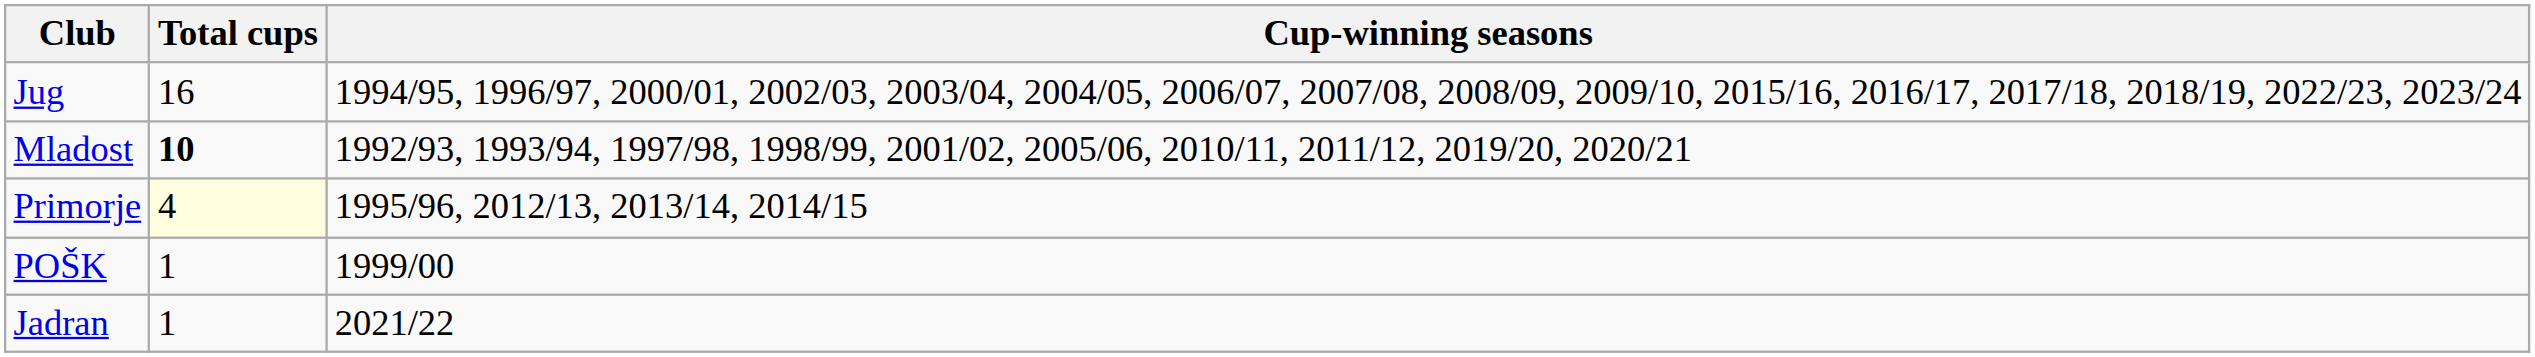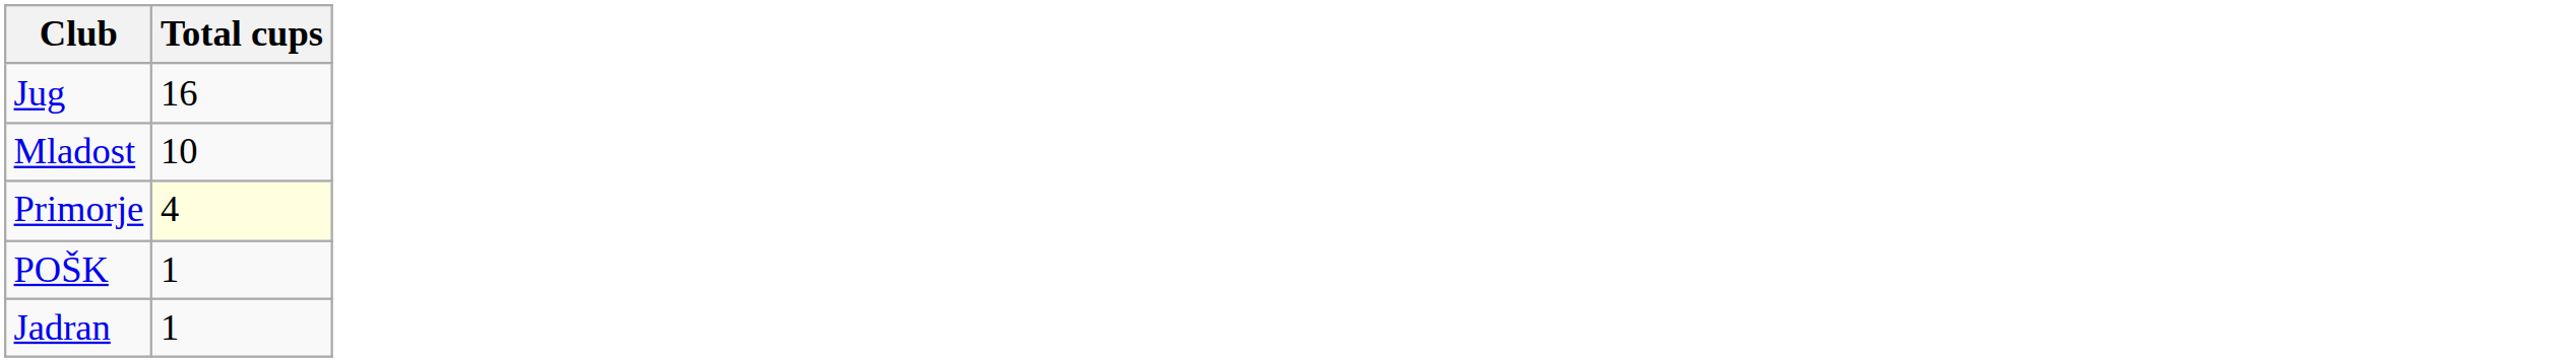- column: Cup-winning seasons | 1994/95, 1996/97, 2000/01, 2002/03, 2003/04, 2004/05, 2006/07, 2007/08, 2008/09, 2009/10, 2015/16, 2016/17, 2017/18, 2018/19, 2022/23, 2023/24 | 1992/93, 1993/94, 1997/98, 1998/99, 2001/02, 2005/06, 2010/11, 2011/12, 2019/20, 2020/21 | 1995/96, 2012/13, 2013/14, 2014/15 | 1999/00 | 2021/22
Mladost | Total cups: bold -> normal
